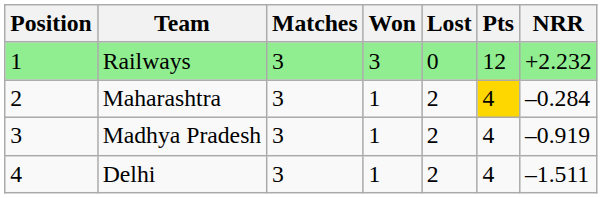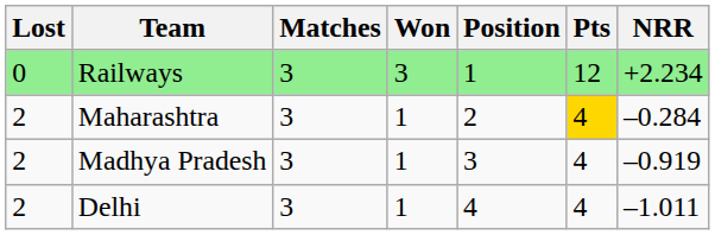columns swapped: Position <-> Lost
Railways | NRR: +2.232 -> +2.234
Delhi | NRR: –1.511 -> –1.011
